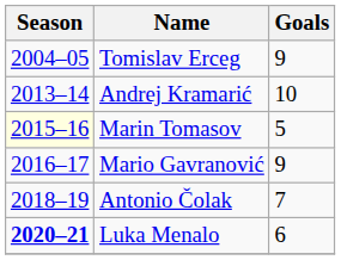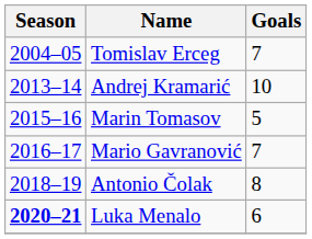Tomislav Erceg | Goals: 9 -> 7
Marin Tomasov | Season: lightyellow background -> no background
Mario Gavranović | Goals: 9 -> 7
Antonio Čolak | Goals: 7 -> 8
